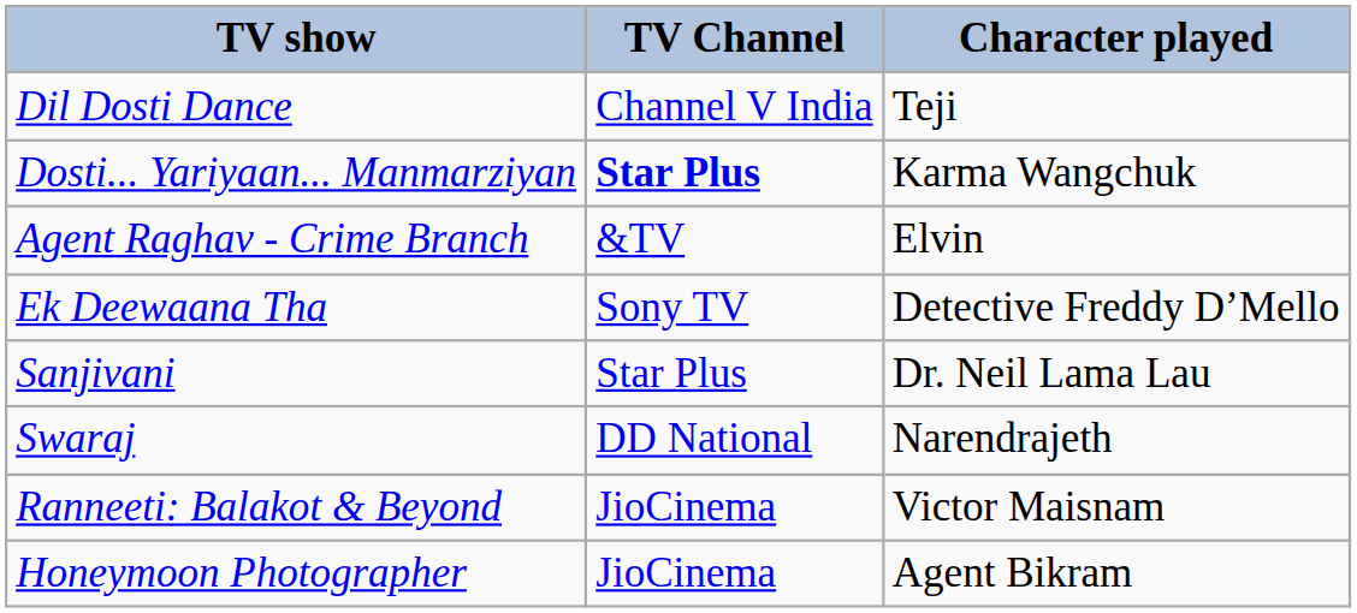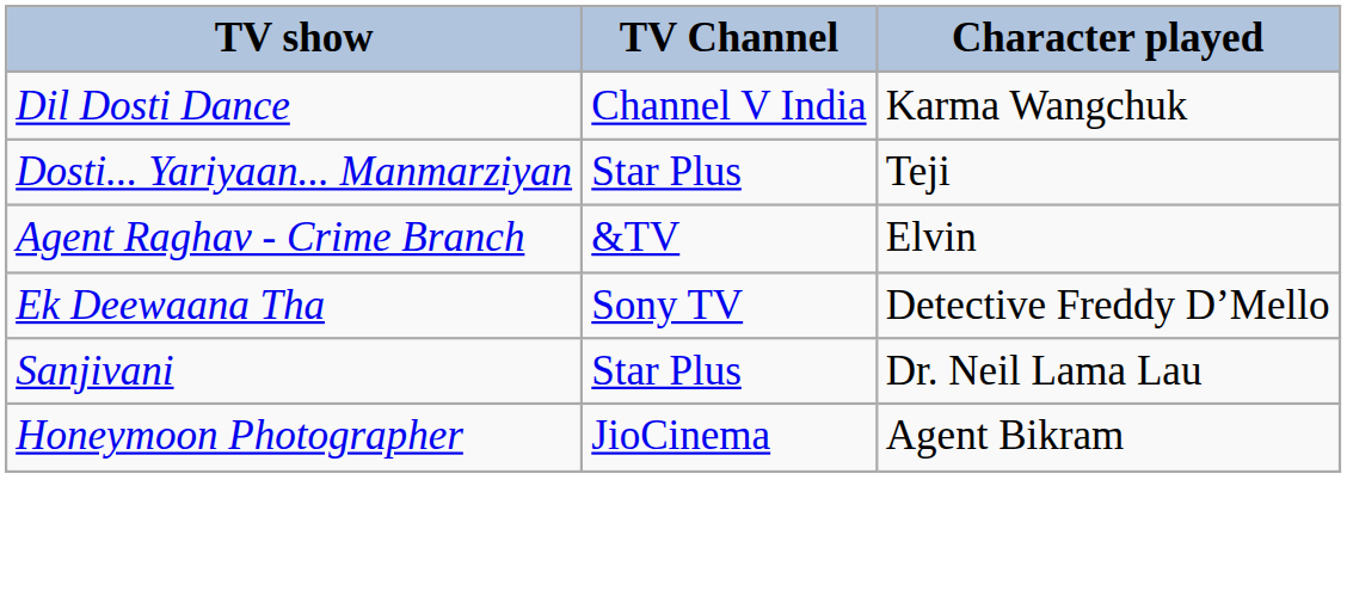Dil Dosti Dance | Character played: Teji -> Karma Wangchuk
Dosti... Yariyaan... Manmarziyan | TV Channel: bold -> normal
Dosti... Yariyaan... Manmarziyan | Character played: Karma Wangchuk -> Teji
- row: Swaraj | DD National | Narendrajeth
- row: Ranneeti: Balakot & Beyond | JioCinema | Victor Maisnam
